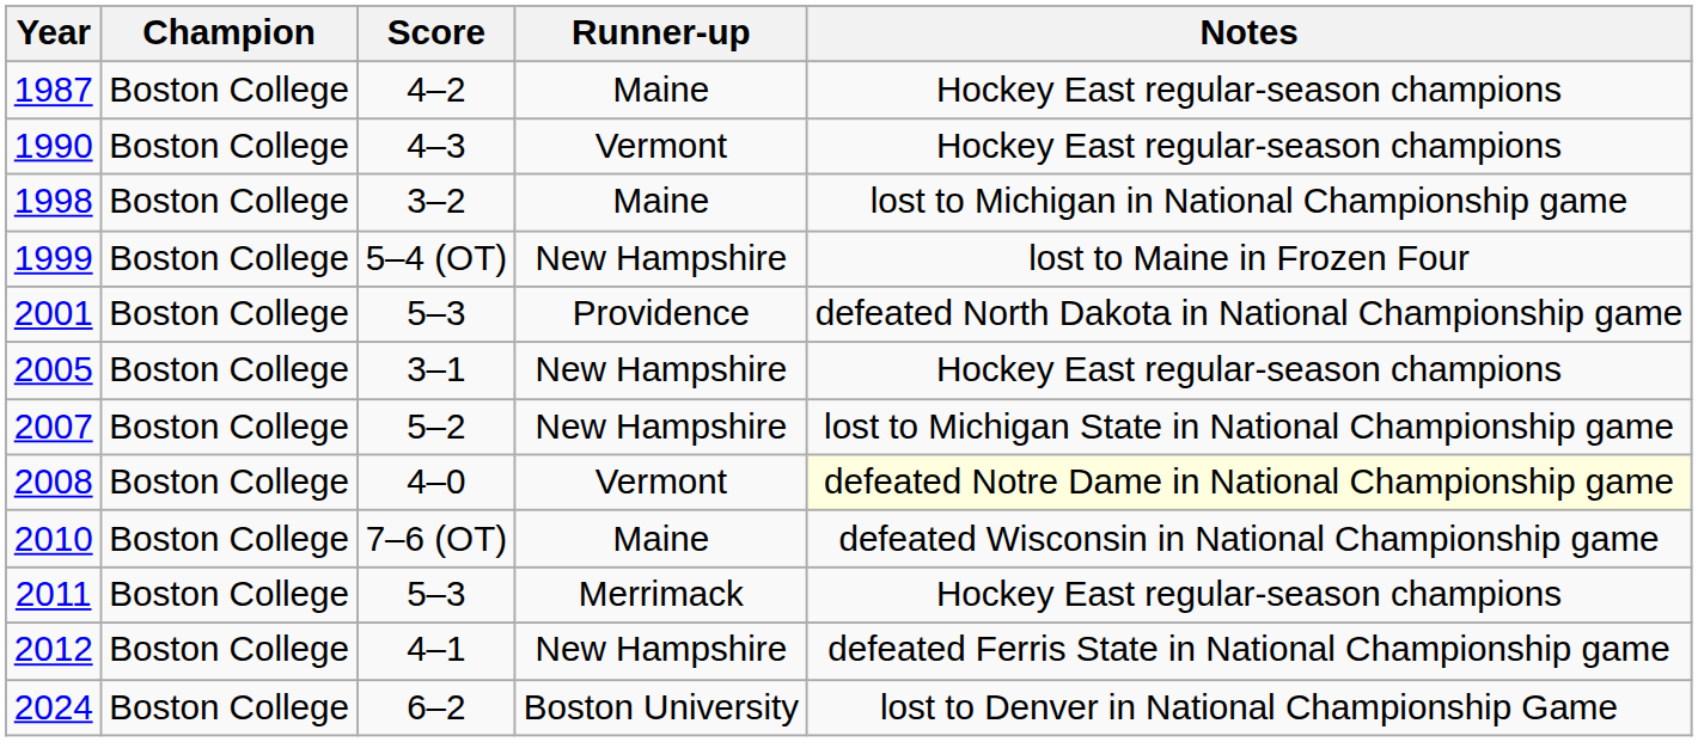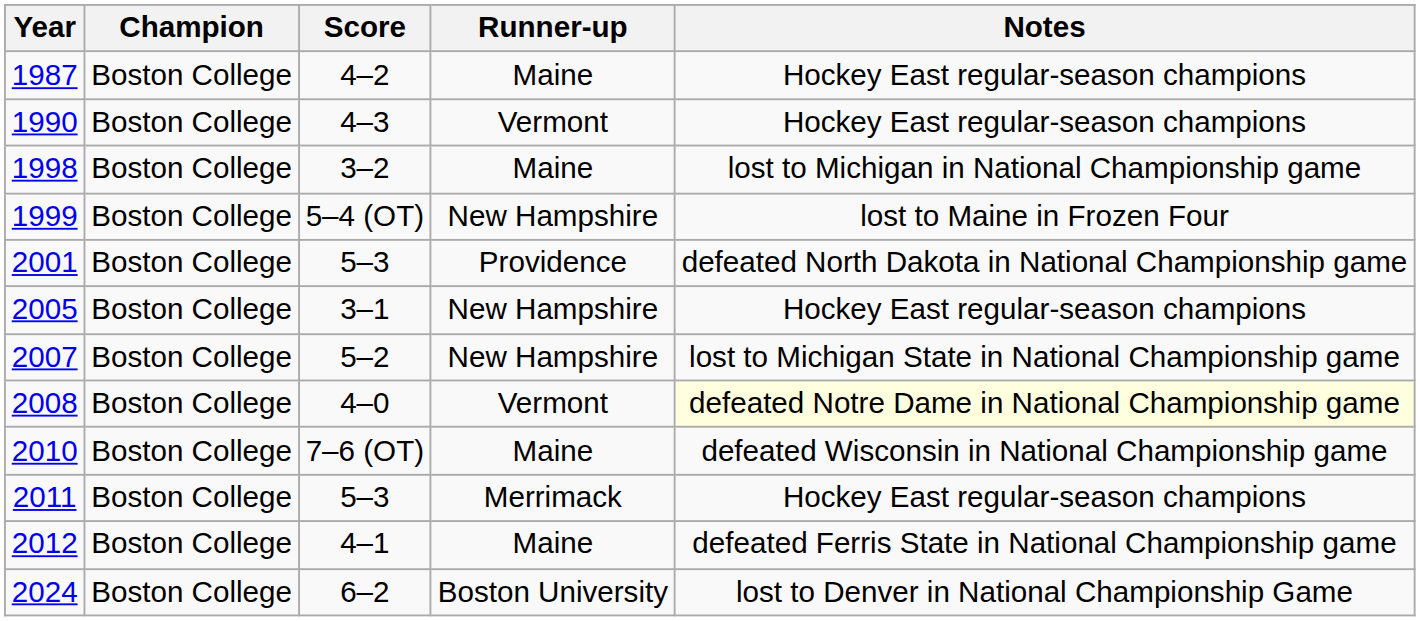2012 | Runner-up: New Hampshire -> Maine
